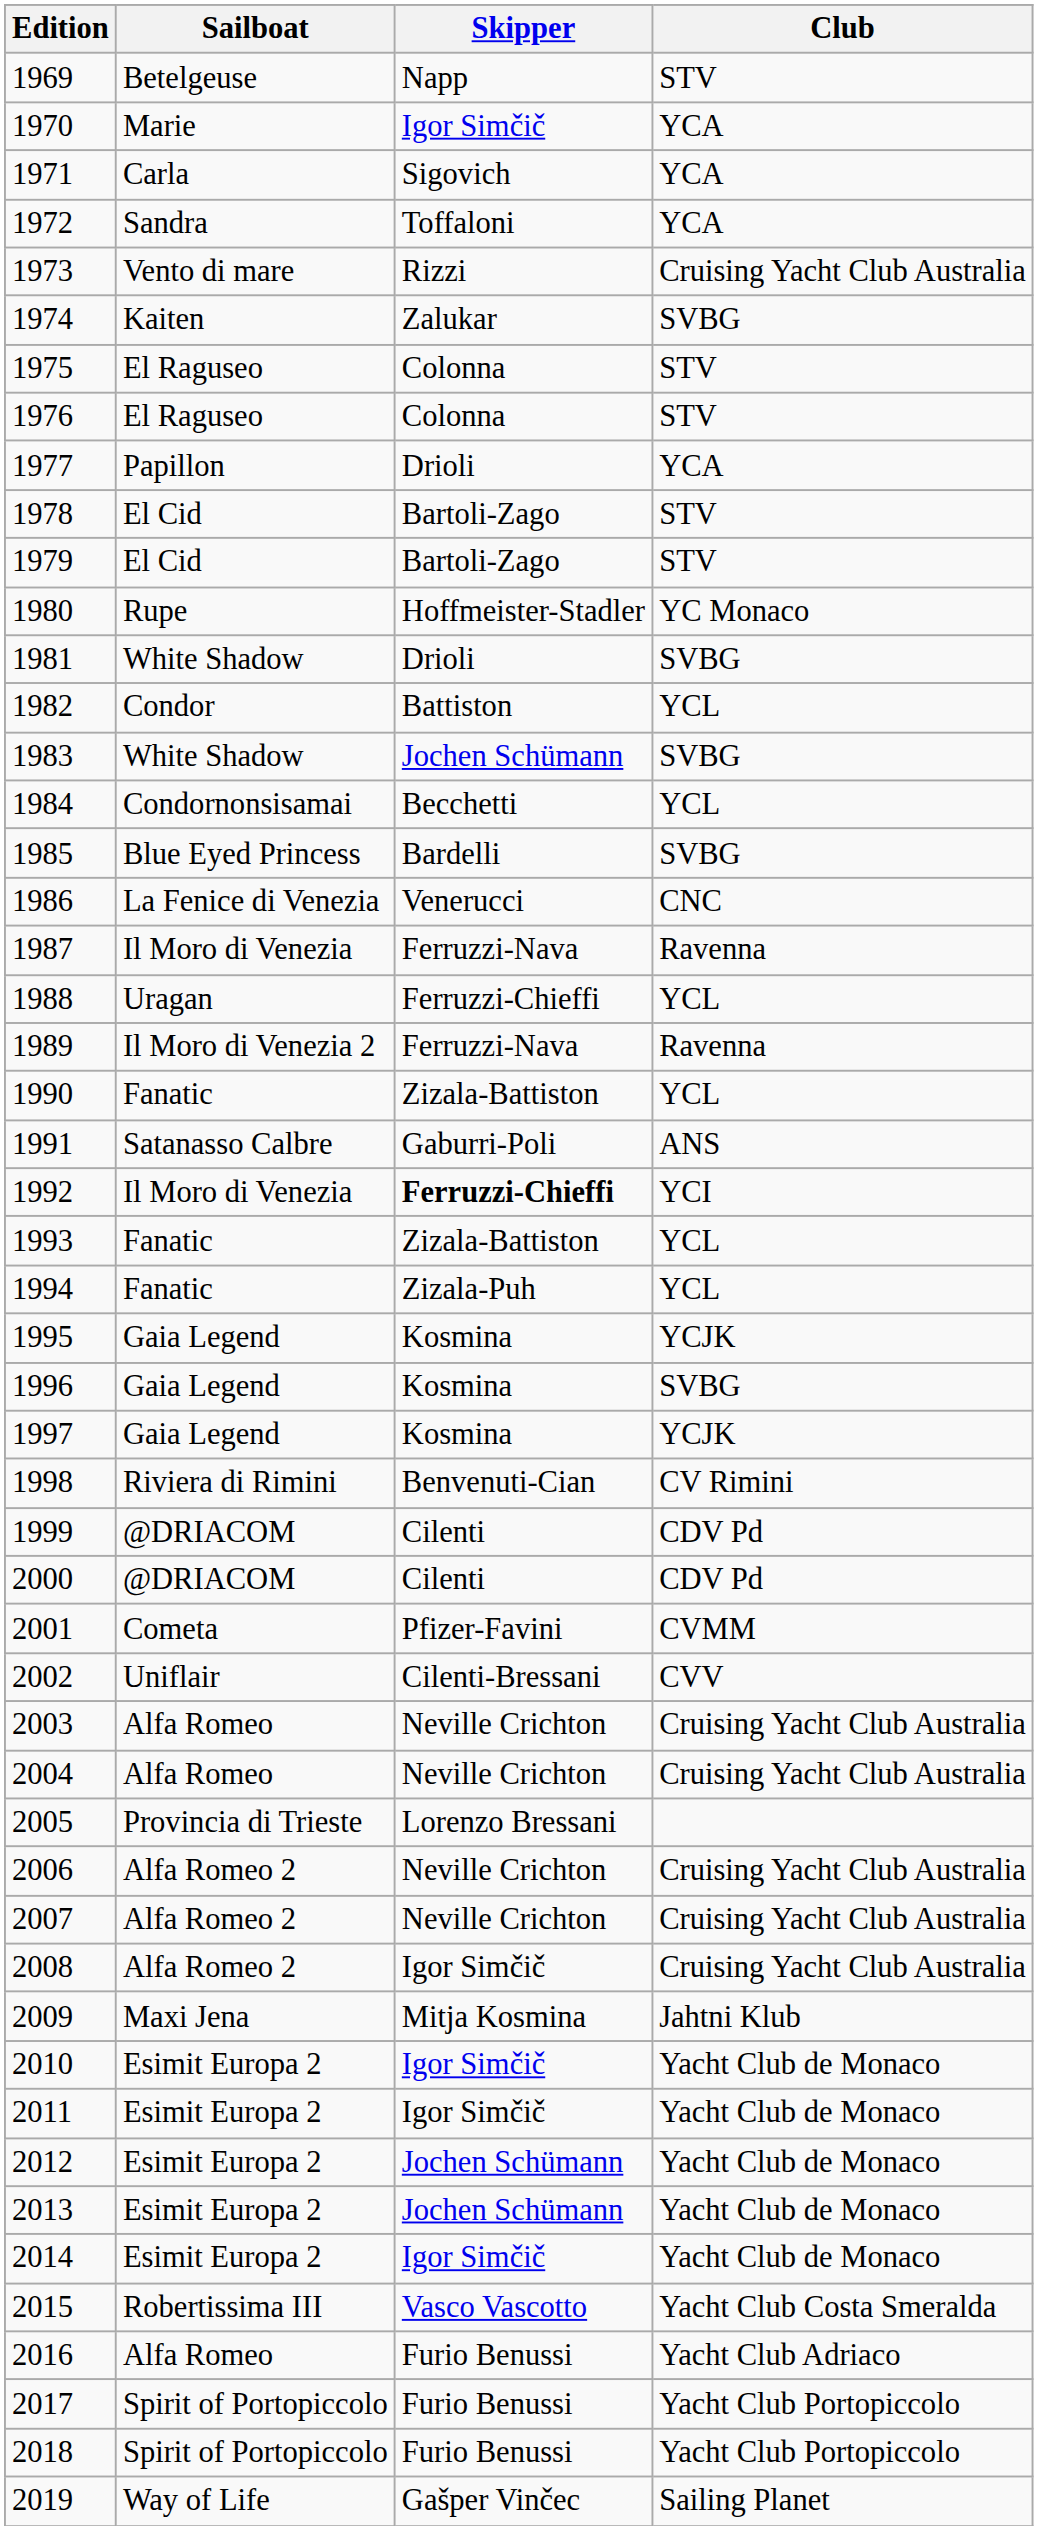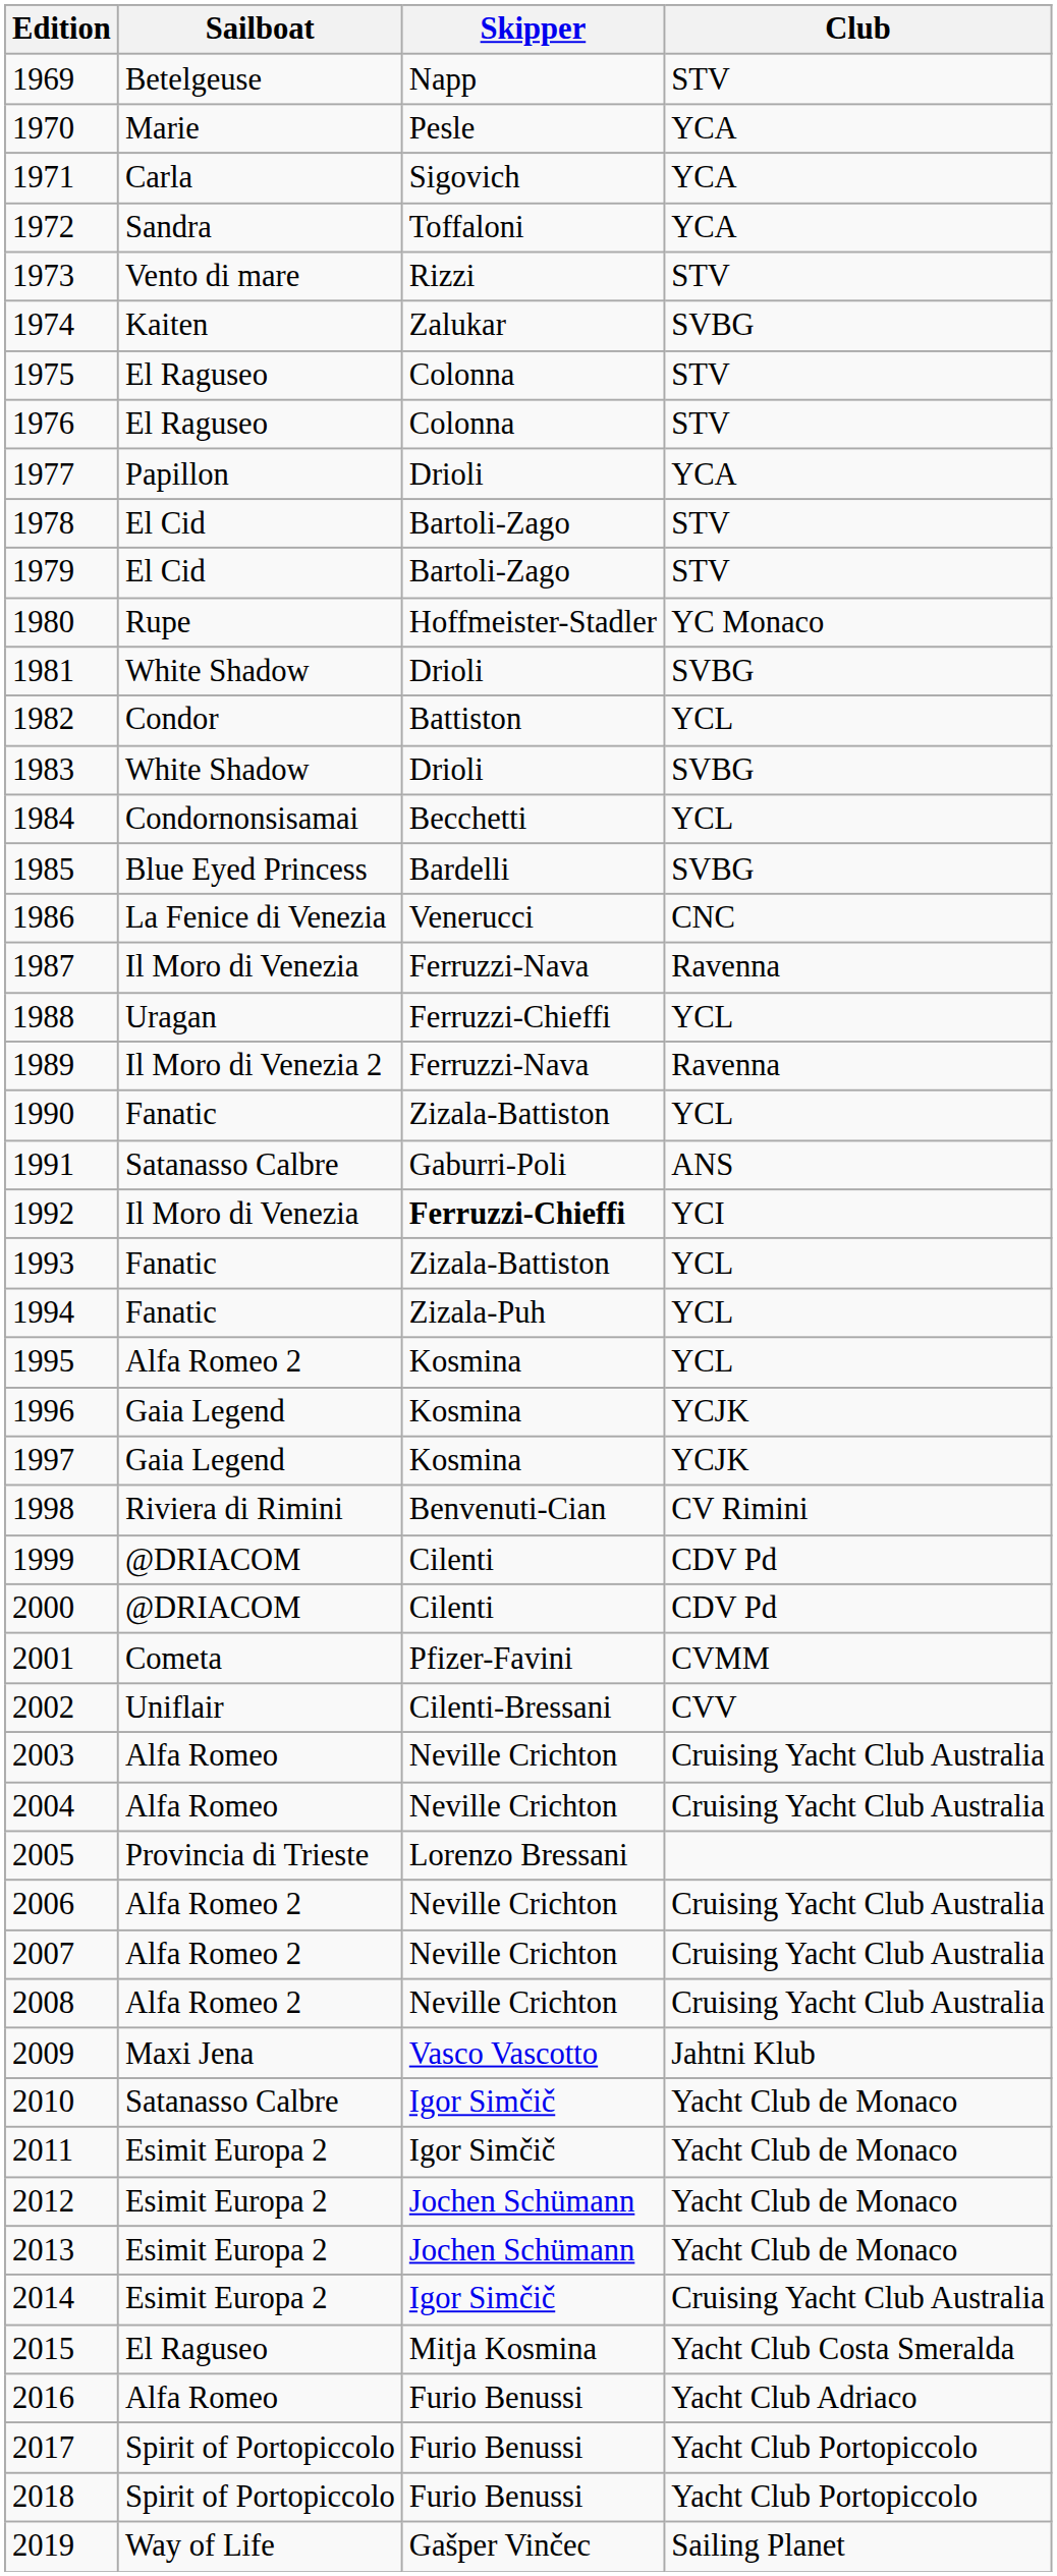1970 | Skipper: Igor Simčič -> Pesle
1973 | Club: Cruising Yacht Club Australia -> STV
1983 | Skipper: Jochen Schümann -> Drioli
1995 | Sailboat: Gaia Legend -> Alfa Romeo 2
1995 | Club: YCJK -> YCL
1996 | Club: SVBG -> YCJK
2008 | Skipper: Igor Simčič -> Neville Crichton
2009 | Skipper: Mitja Kosmina -> Vasco Vascotto
2010 | Sailboat: Esimit Europa 2 -> Satanasso Calbre
2014 | Club: Yacht Club de Monaco -> Cruising Yacht Club Australia
2015 | Sailboat: Robertissima III -> El Raguseo
2015 | Skipper: Vasco Vascotto -> Mitja Kosmina
